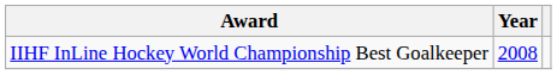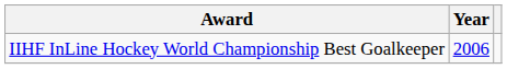IIHF InLine Hockey World Championship Best Goalkeeper | Year: 2008 -> 2006
